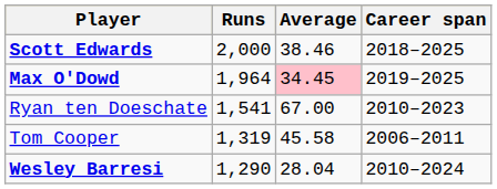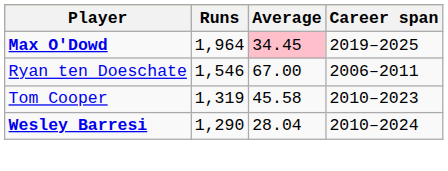- row: Scott Edwards | 2,000 | 38.46 | 2018–2025
Ryan ten Doeschate | Runs: 1,541 -> 1,546
Ryan ten Doeschate | Career span: 2010–2023 -> 2006–2011
Tom Cooper | Career span: 2006–2011 -> 2010–2023
